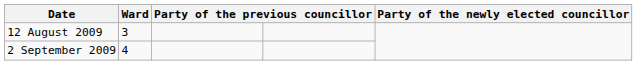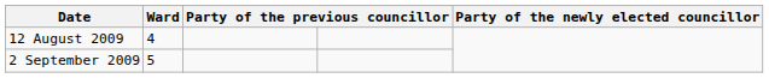12 August 2009 | Ward: 3 -> 4
2 September 2009 | Ward: 4 -> 5
